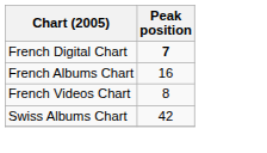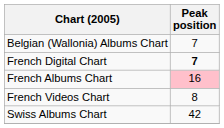+ row: Belgian (Wallonia) Albums Chart | 7
French Albums Chart | Peak position: no background -> pink background
